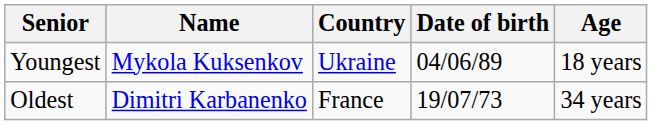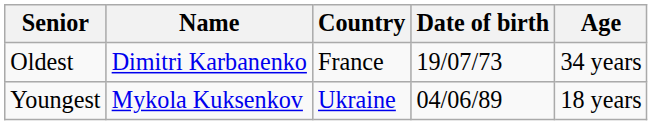rows swapped: Youngest <-> Oldest
